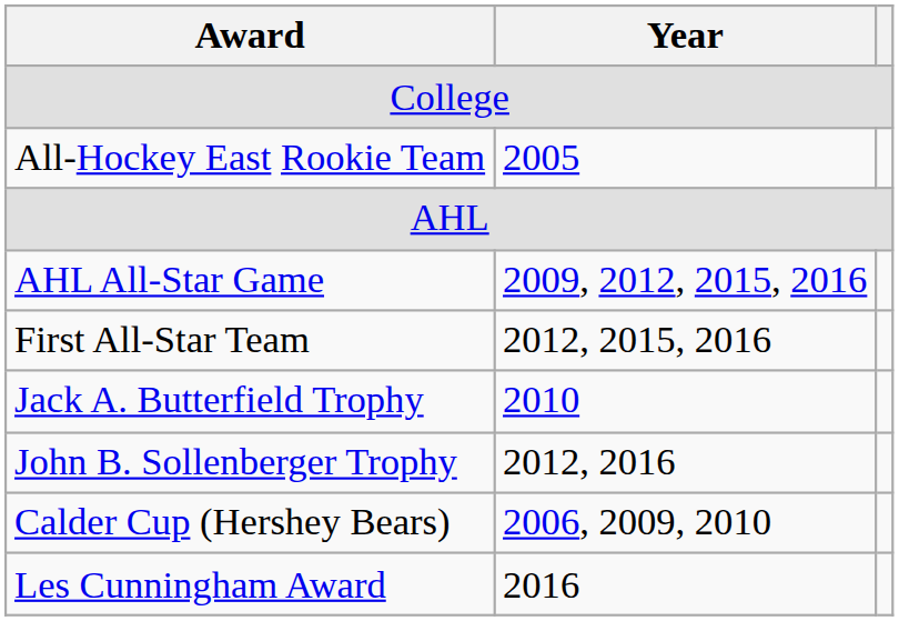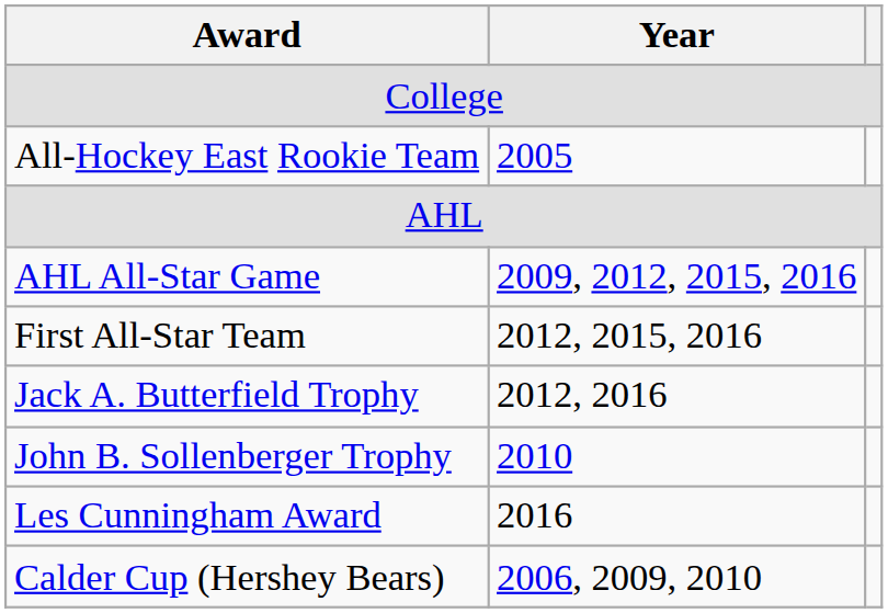Jack A. Butterfield Trophy | Year: 2010 -> 2012, 2016
John B. Sollenberger Trophy | Year: 2012, 2016 -> 2010
rows swapped: Les Cunningham Award <-> Calder Cup (Hershey Bears)
